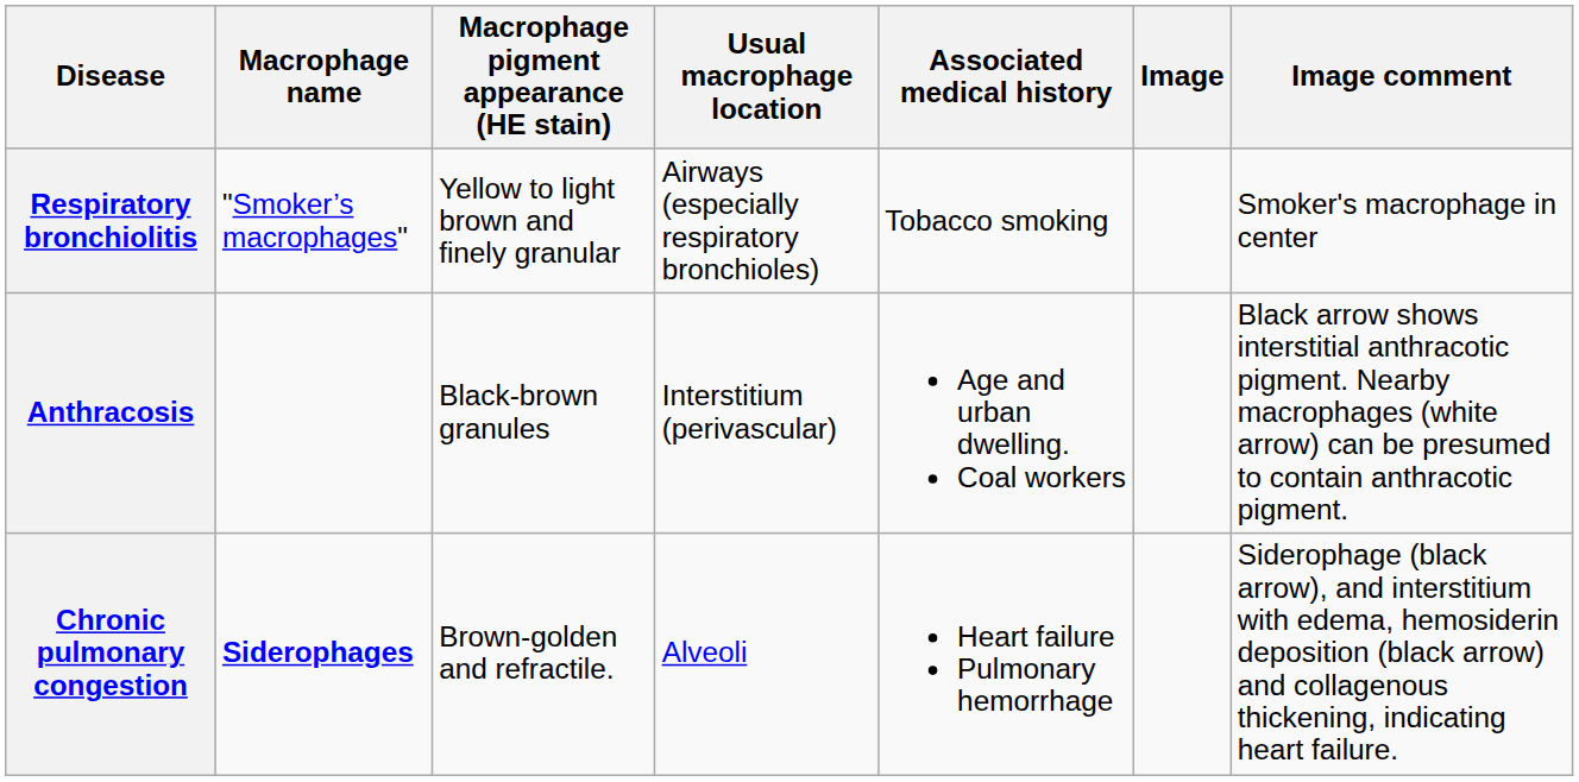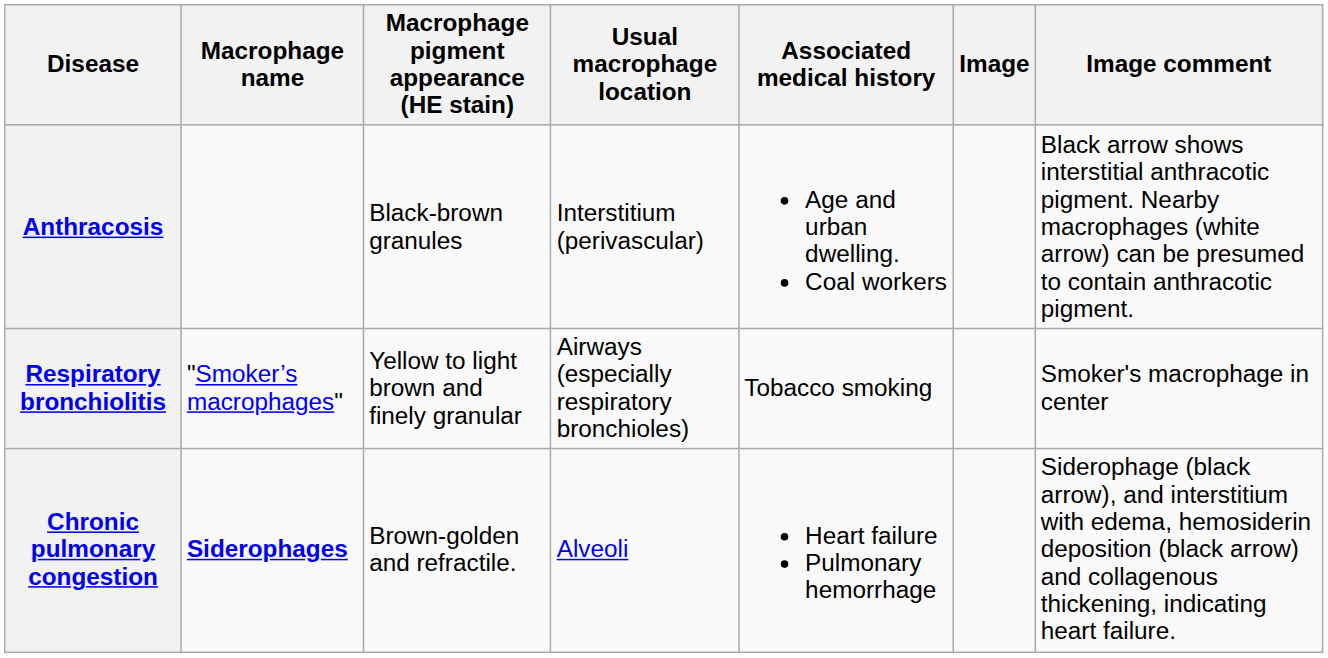rows swapped: Anthracosis <-> Respiratory bronchiolitis
